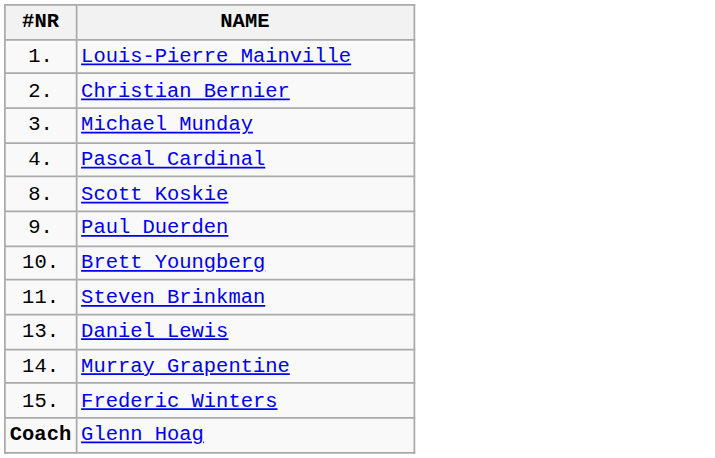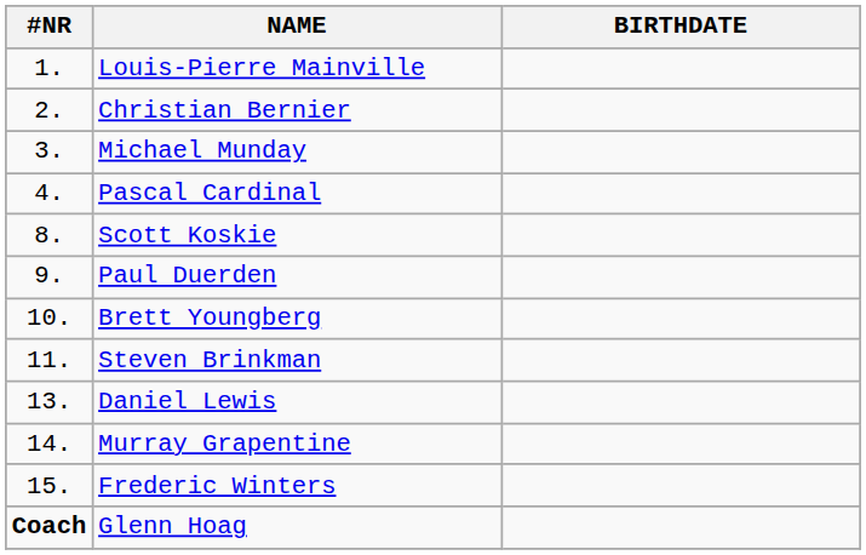+ column: BIRTHDATE
